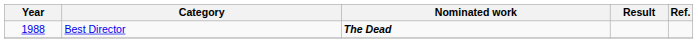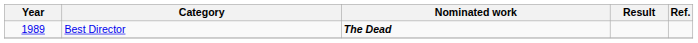Best Director | Year: 1988 -> 1989
